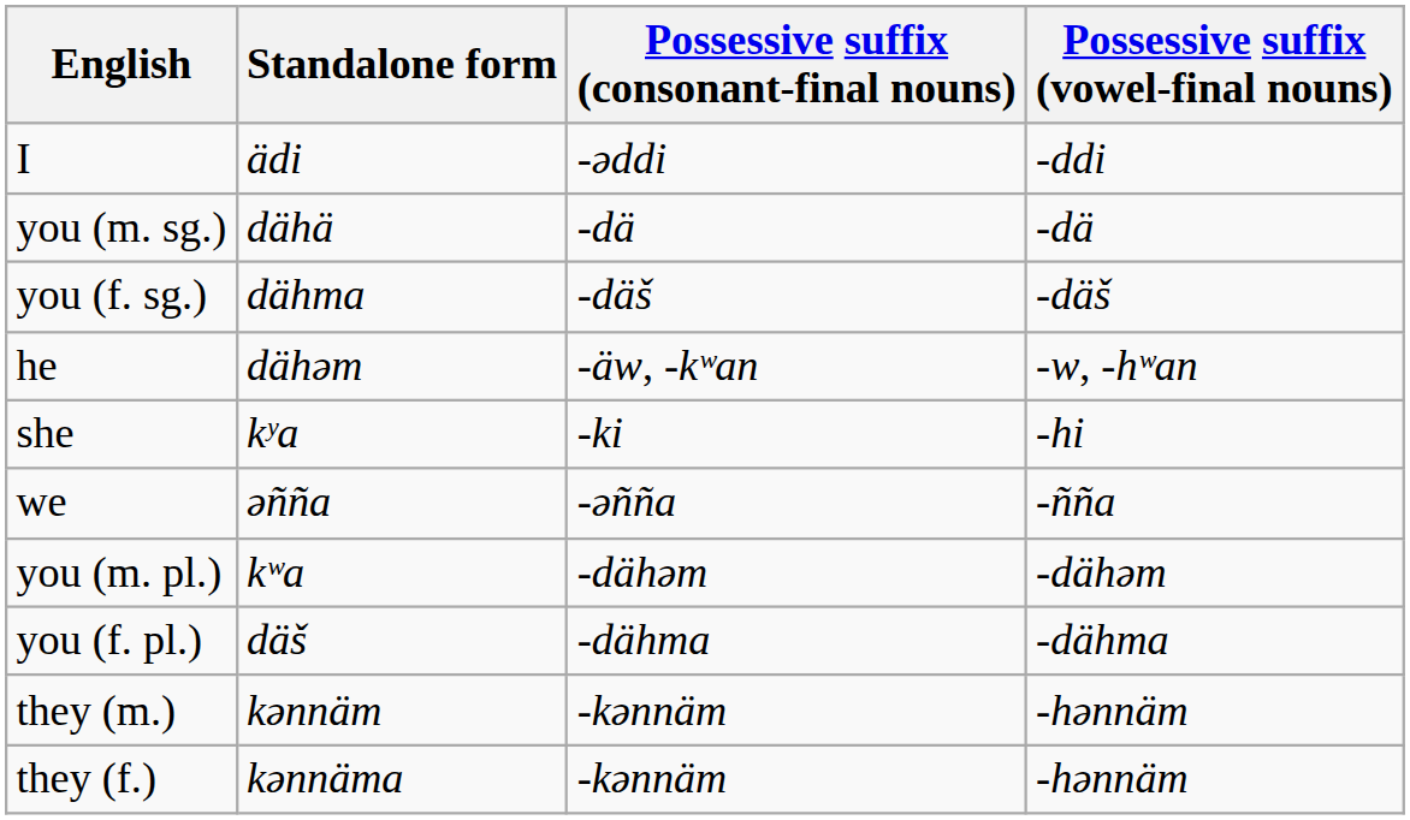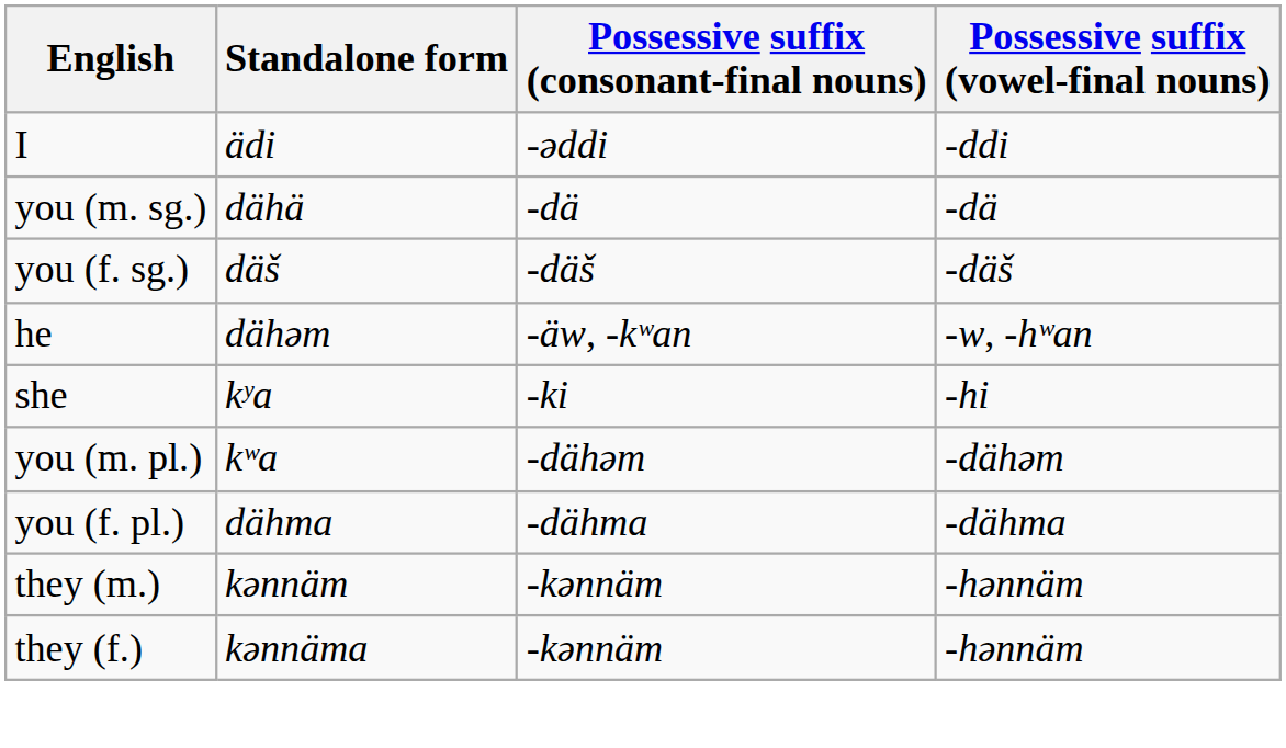you (f. sg.) | Standalone form: dähma -> däš
- row: we | əñña | -əñña | -ñña
you (f. pl.) | Standalone form: däš -> dähma
